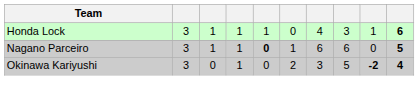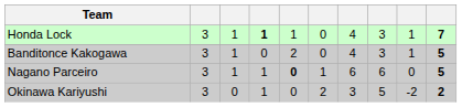Honda Lock | column 4: normal -> bold
Honda Lock | column 10: 6 -> 7
+ row: Banditonce Kakogawa | 3 | 1 | 0 | 2 | 0 | 4 | 3 | 1 | 5
Okinawa Kariyushi | column 9: bold -> normal
Okinawa Kariyushi | column 10: 4 -> 2
